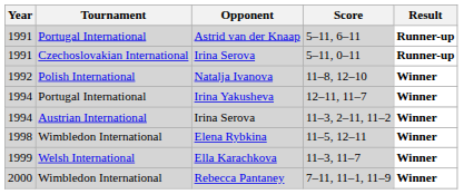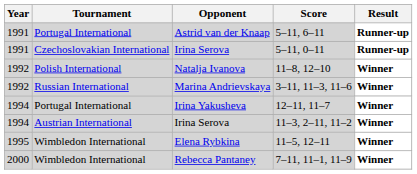+ row: 1992 | Russian International | Marina Andrievskaya | 3–11, 11–3, 11–6 | Winner
11–5, 12–11 | Year: 1998 -> 1995
- row: 1999 | Welsh International | Ella Karachkova | 11–3, 11–7 | Winner
